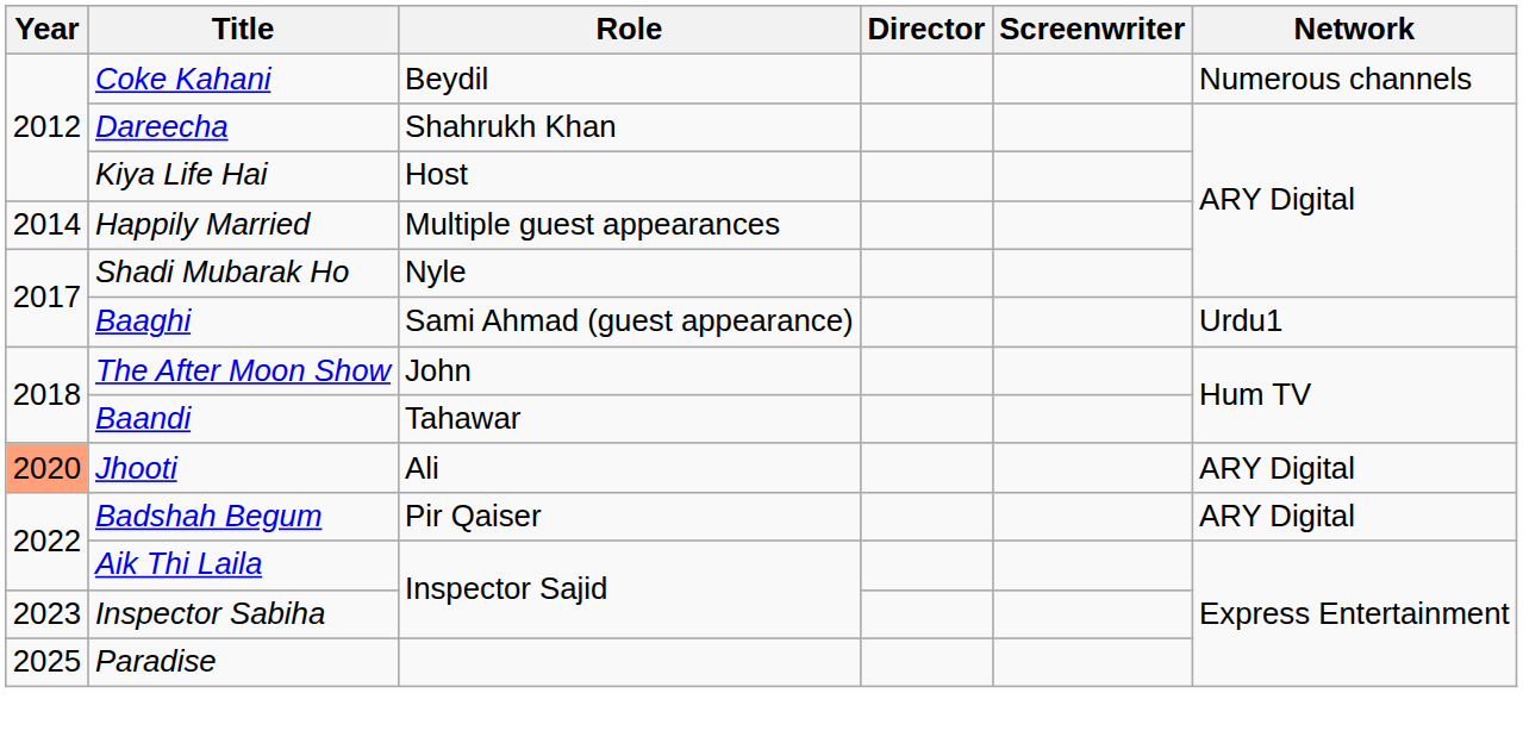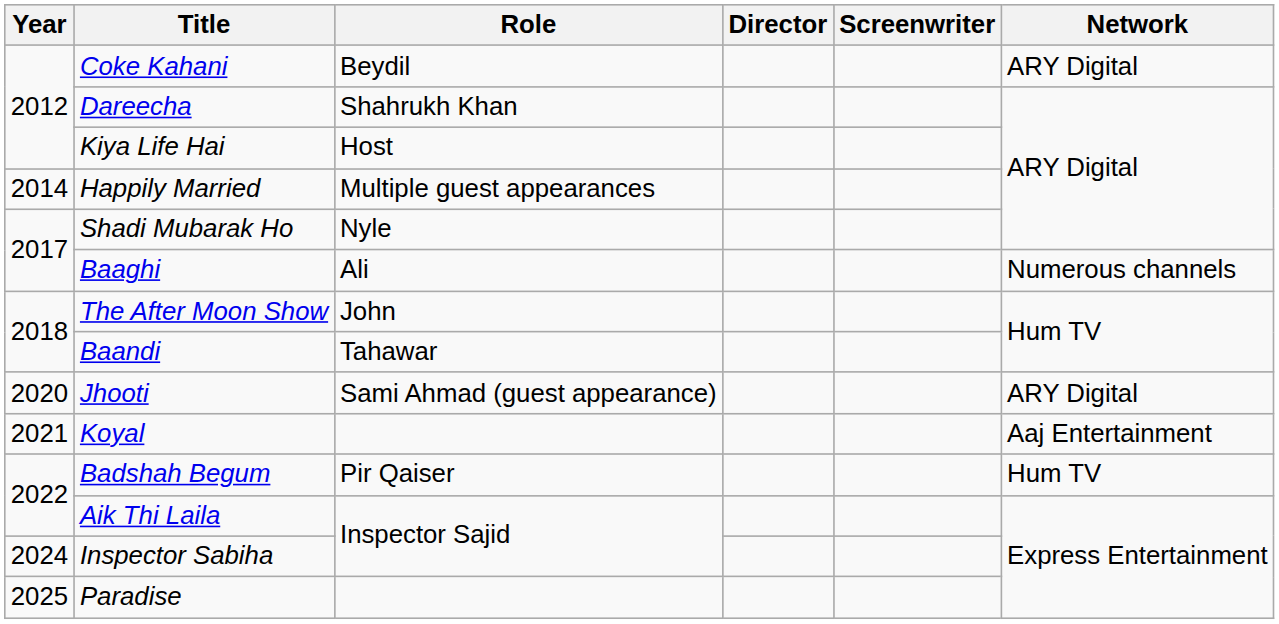Coke Kahani | Network: Numerous channels -> ARY Digital
Baaghi | Role: Sami Ahmad (guest appearance) -> Ali
Baaghi | Network: Urdu1 -> Numerous channels
Jhooti | Year: lightsalmon background -> no background
Jhooti | Role: Ali -> Sami Ahmad (guest appearance)
+ row: 2021 | Koyal | Aaj Entertainment
Badshah Begum | Network: ARY Digital -> Hum TV
Inspector Sabiha | Year: 2023 -> 2024
